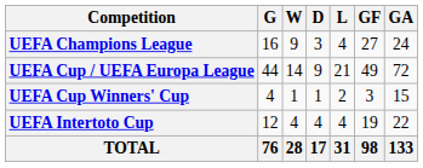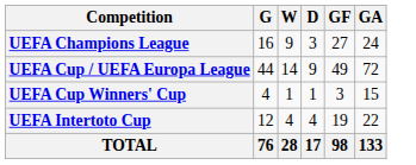- column: L | 4 | 21 | 2 | 4 | 31
